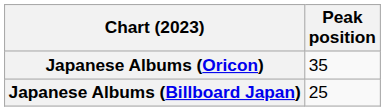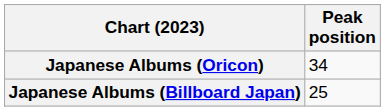Japanese Albums (Oricon) | Peak position: 35 -> 34
